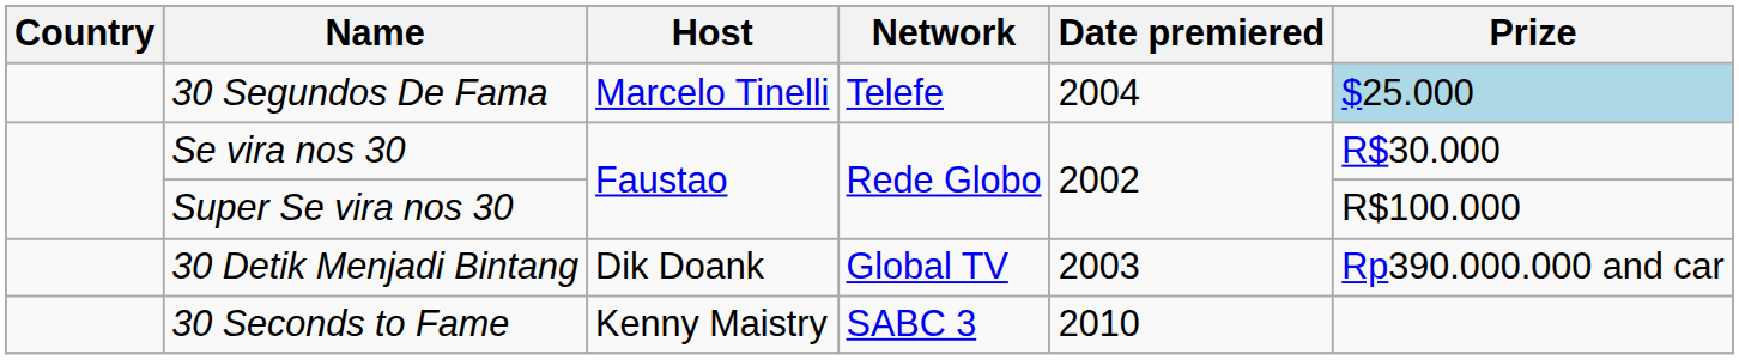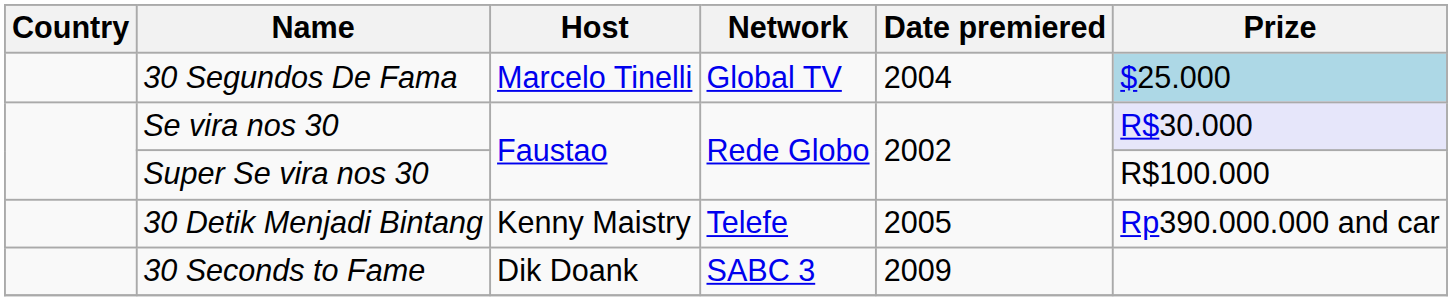30 Segundos De Fama | Network: Telefe -> Global TV
Se vira nos 30 | Prize: no background -> lavender background
30 Detik Menjadi Bintang | Host: Dik Doank -> Kenny Maistry
30 Detik Menjadi Bintang | Network: Global TV -> Telefe
30 Detik Menjadi Bintang | Date premiered: 2003 -> 2005
30 Seconds to Fame | Host: Kenny Maistry -> Dik Doank
30 Seconds to Fame | Date premiered: 2010 -> 2009
